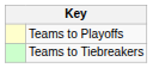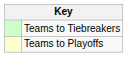rows swapped: Teams to Playoffs <-> Teams to Tiebreakers
